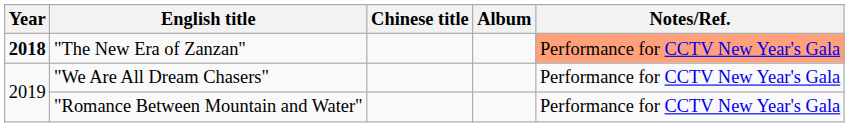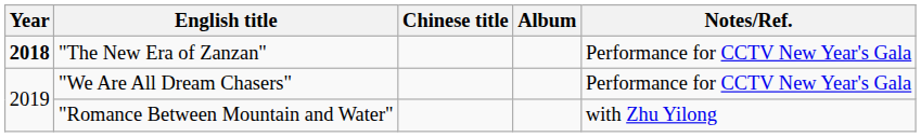"The New Era of Zanzan" | Notes/Ref.: lightsalmon background -> no background
"Romance Between Mountain and Water" | Notes/Ref.: Performance for CCTV New Year's Gala -> with Zhu Yilong
